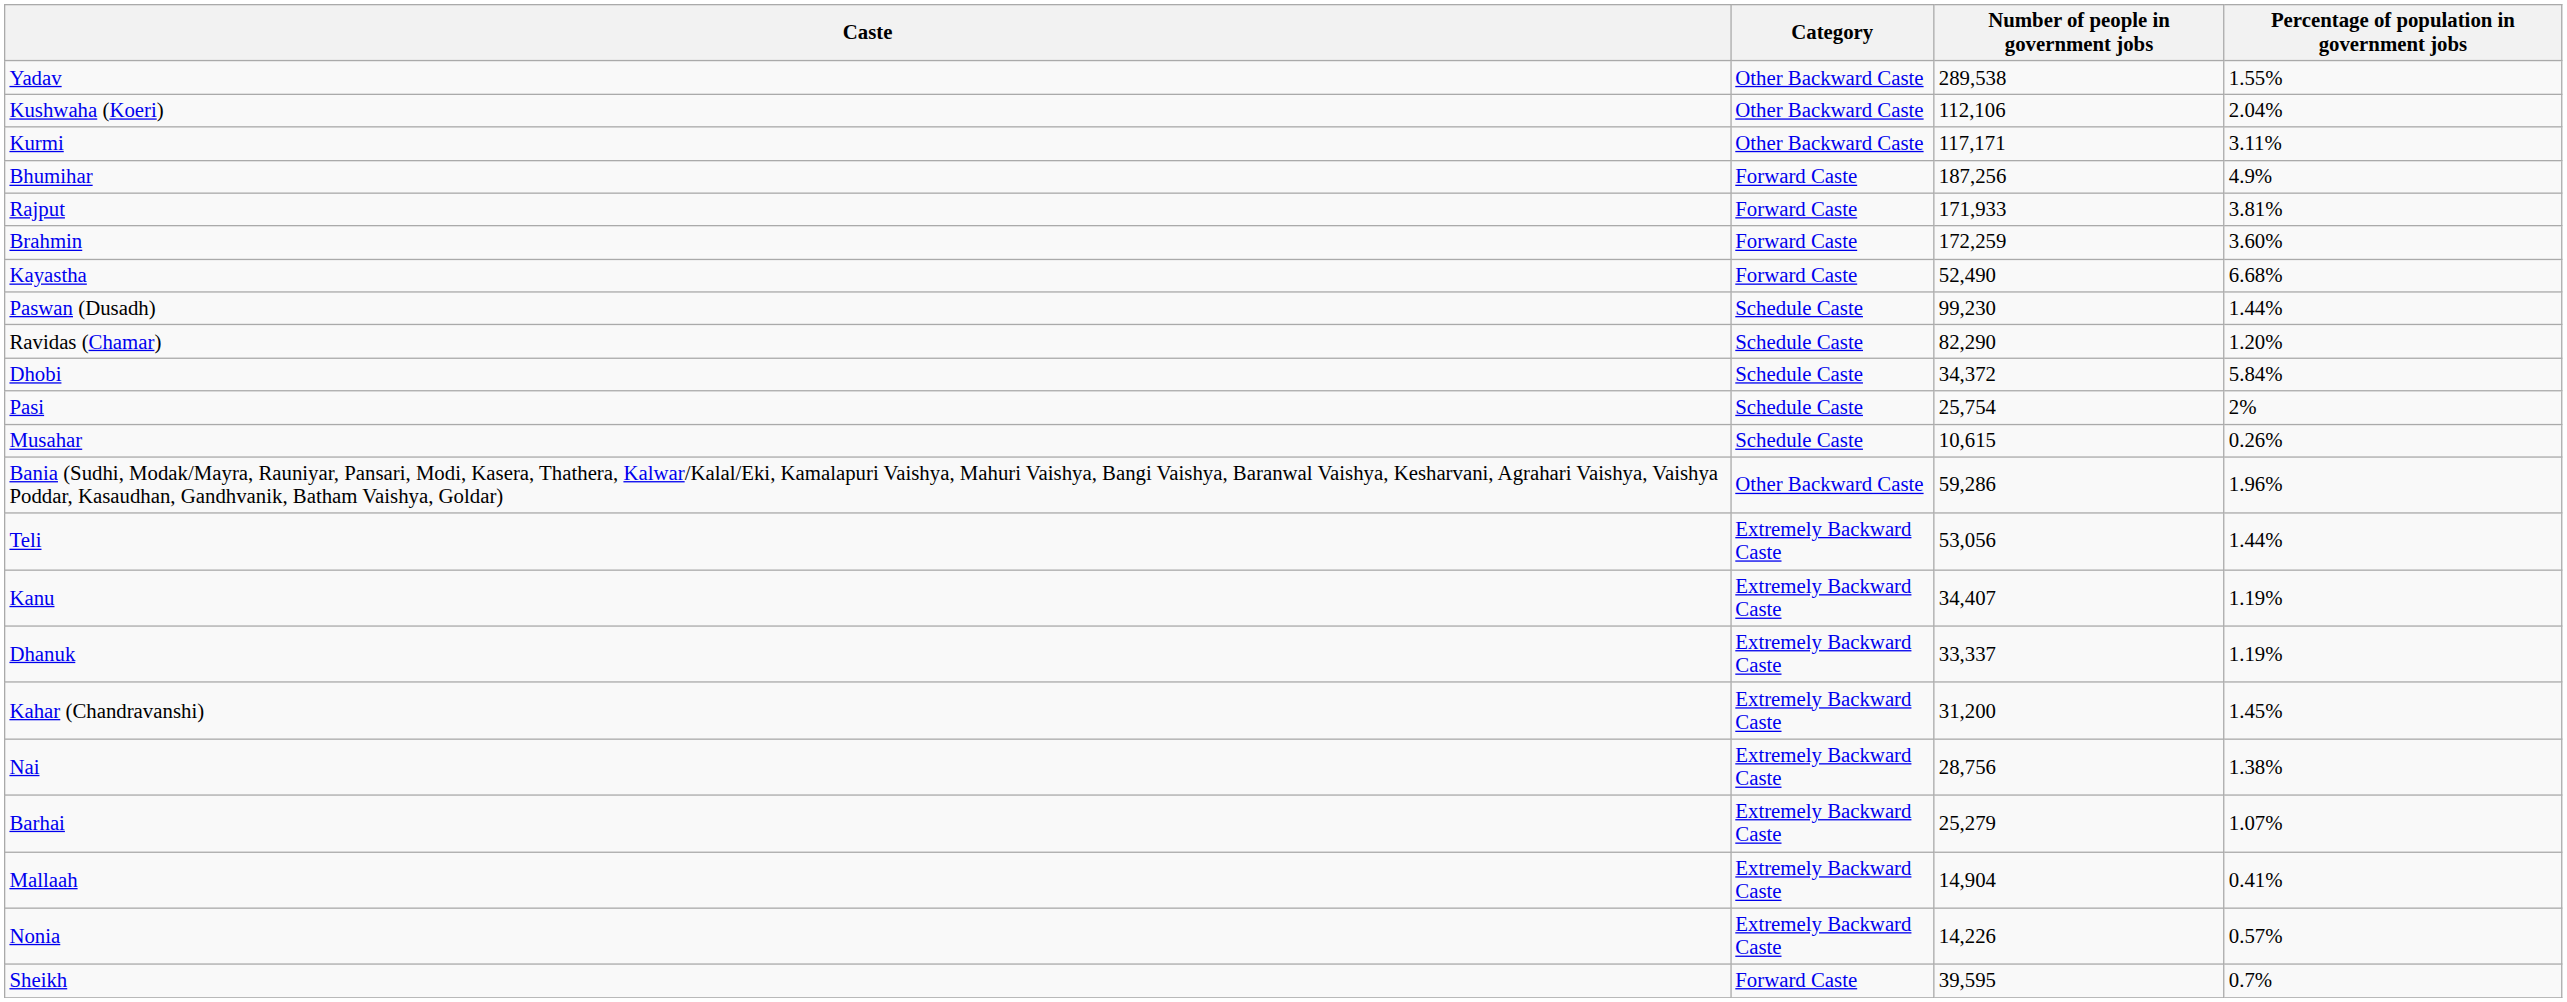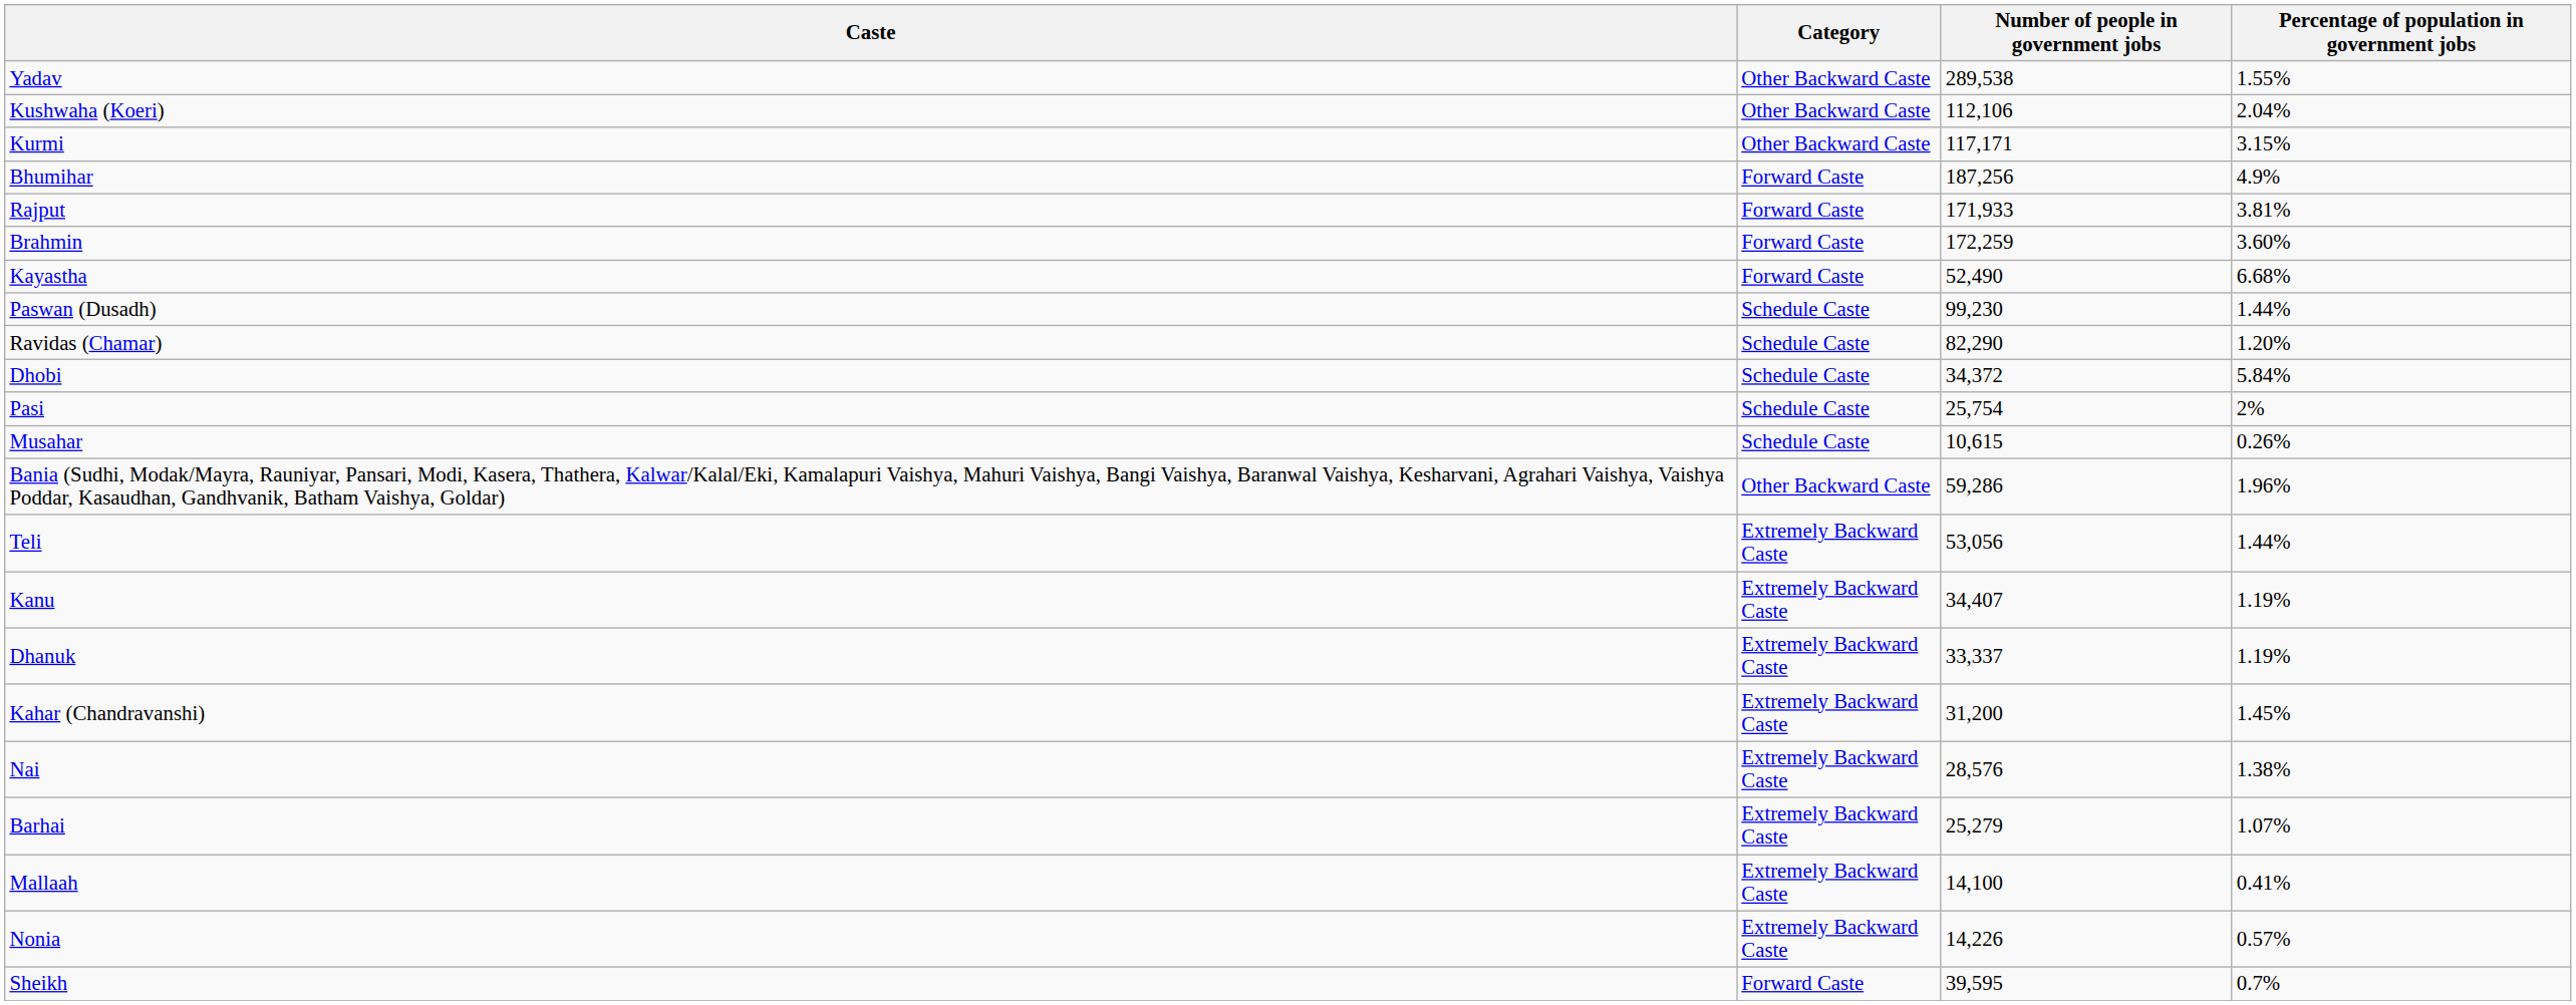Kurmi | Percentage of population in government jobs: 3.11% -> 3.15%
Nai | Number of people in government jobs: 28,756 -> 28,576
Mallaah | Number of people in government jobs: 14,904 -> 14,100
